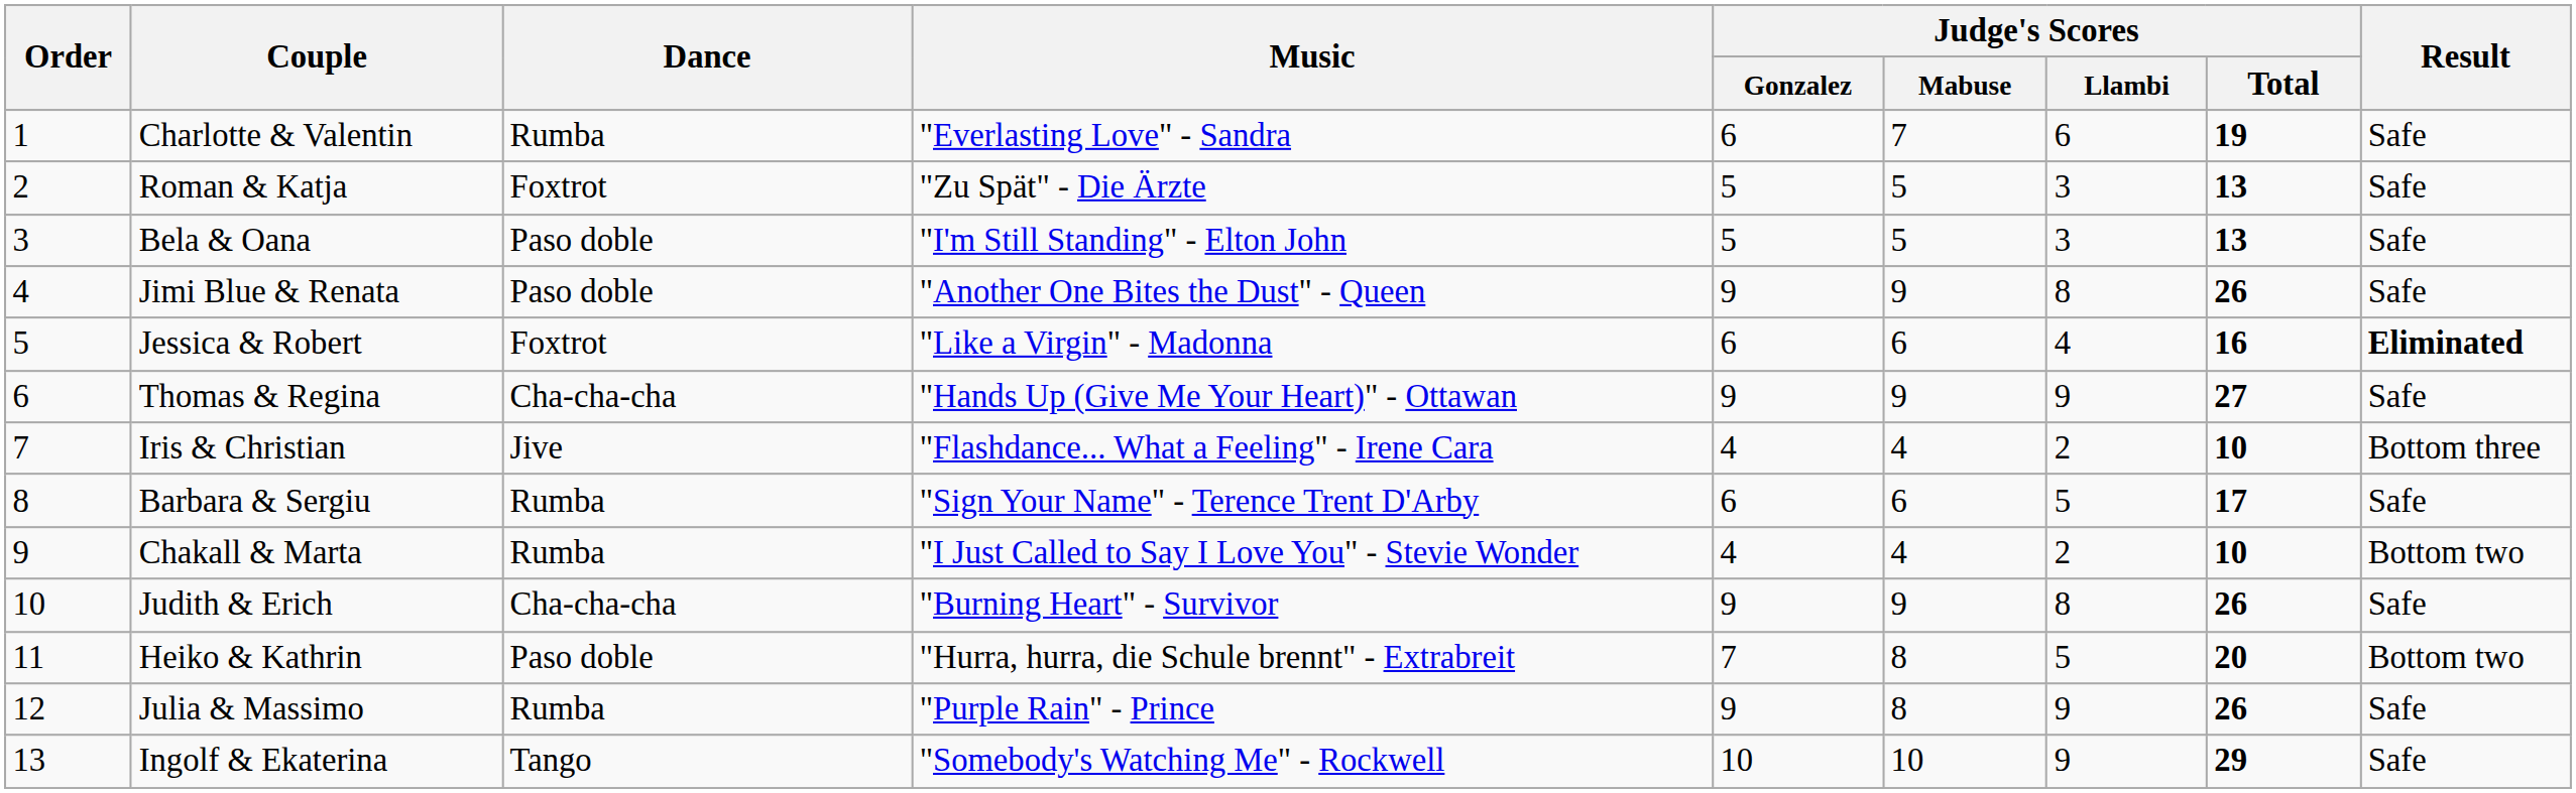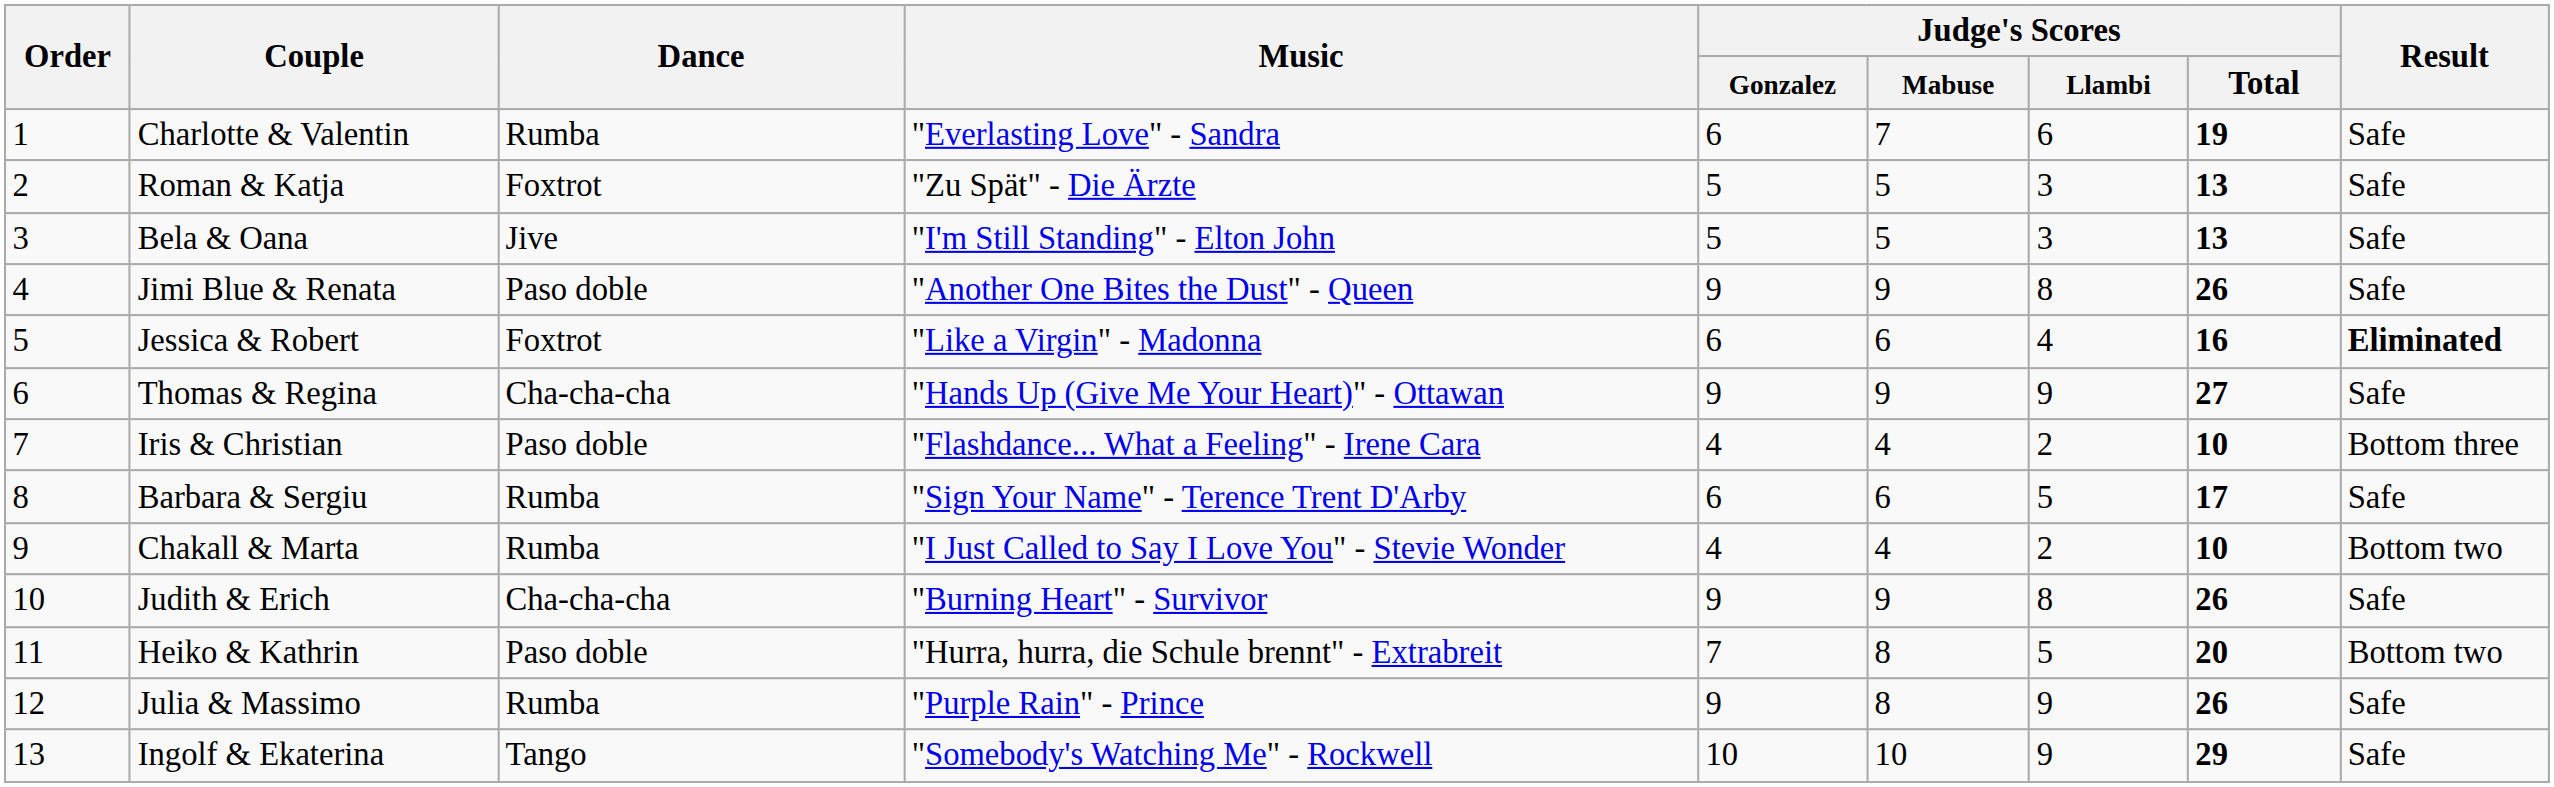Bela & Oana | Dance: Paso doble -> Jive
Iris & Christian | Dance: Jive -> Paso doble
